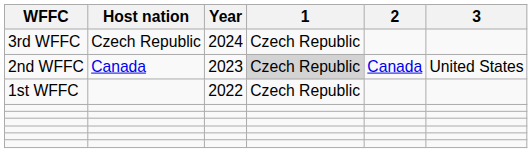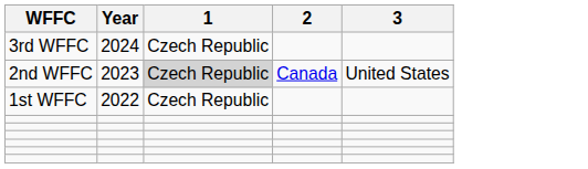- column: Host nation | Czech Republic | Canada
